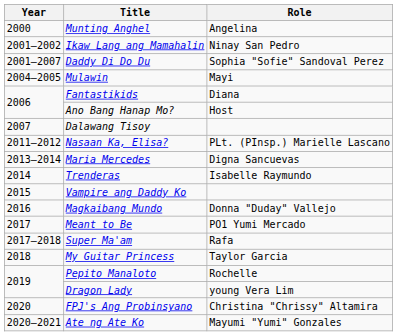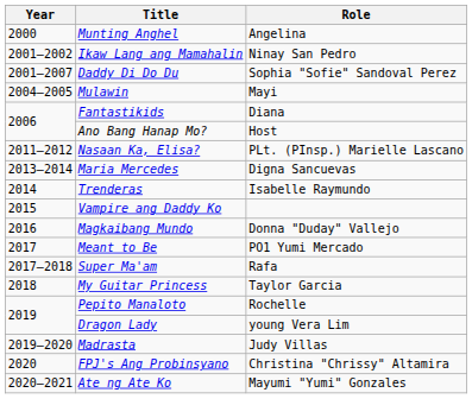- row: 2007 | Dalawang Tisoy
+ row: 2019–2020 | Madrasta | Judy Villas
